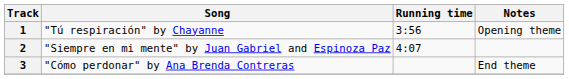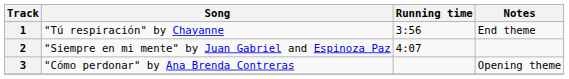1 | Notes: Opening theme -> End theme
3 | Notes: End theme -> Opening theme
